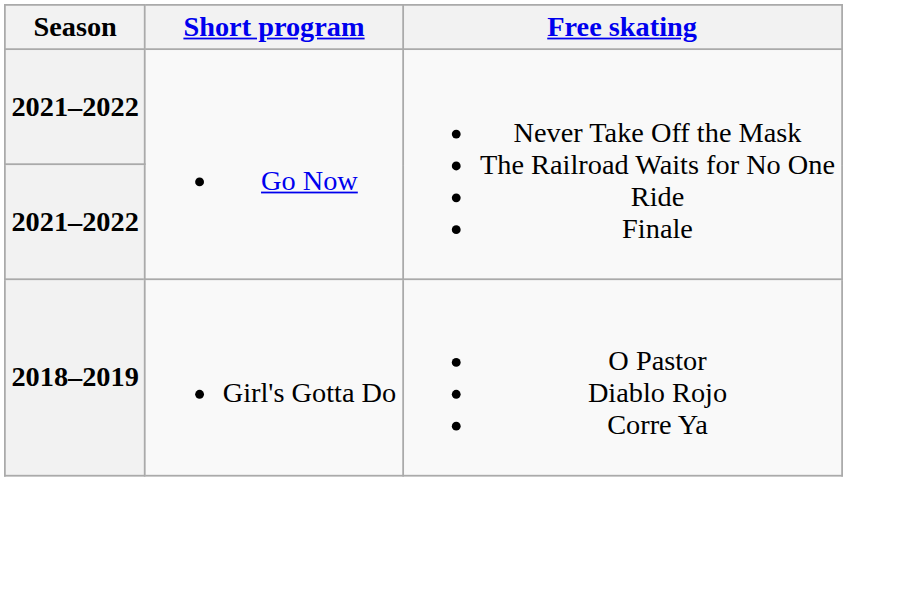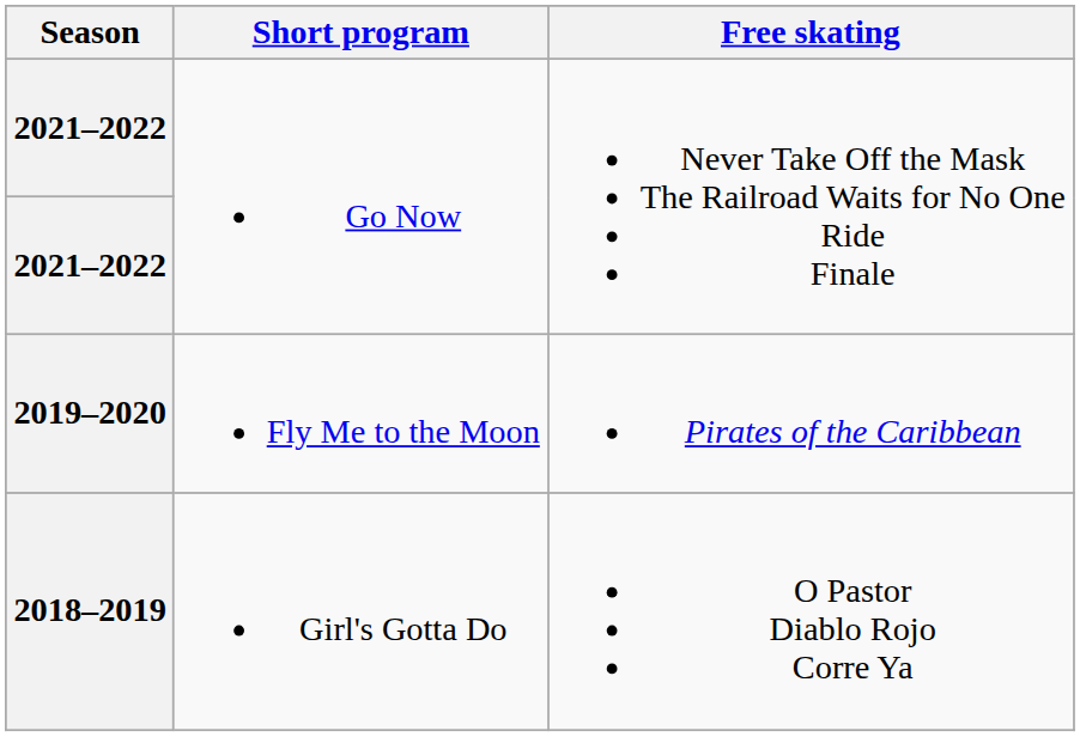+ row: 2019–2020 | Fly Me to the Moon | Pirates of the Caribbean
